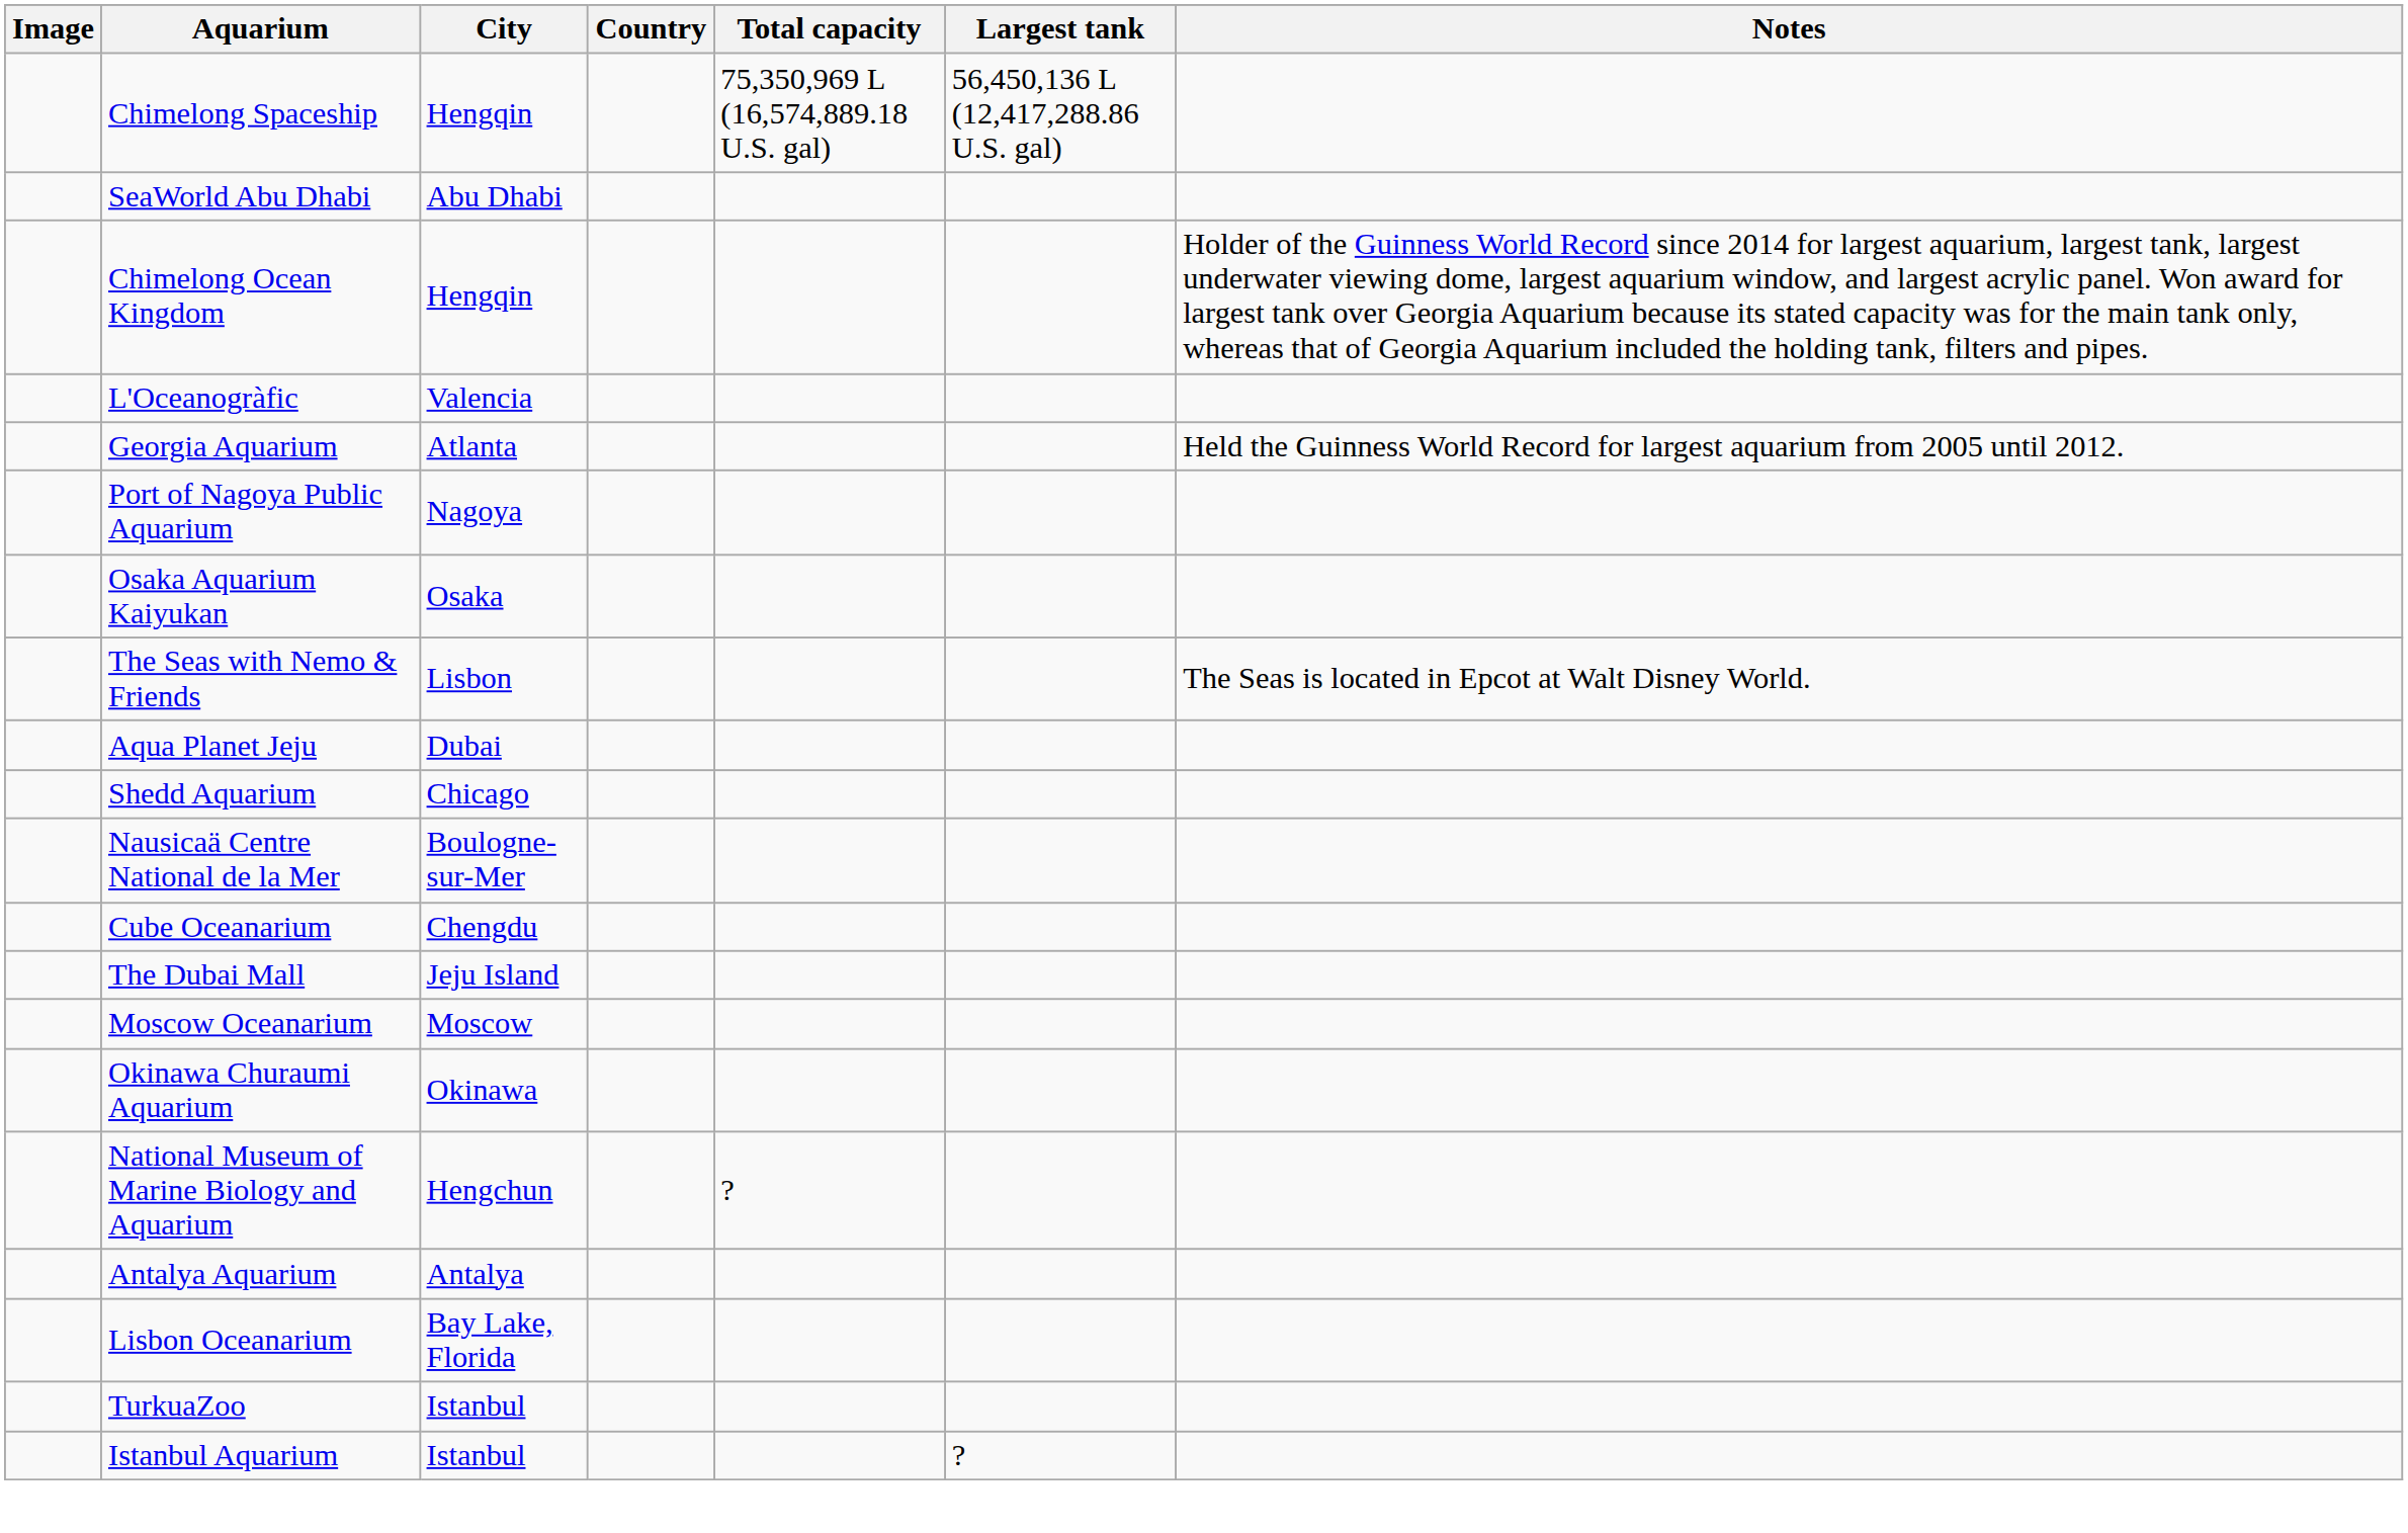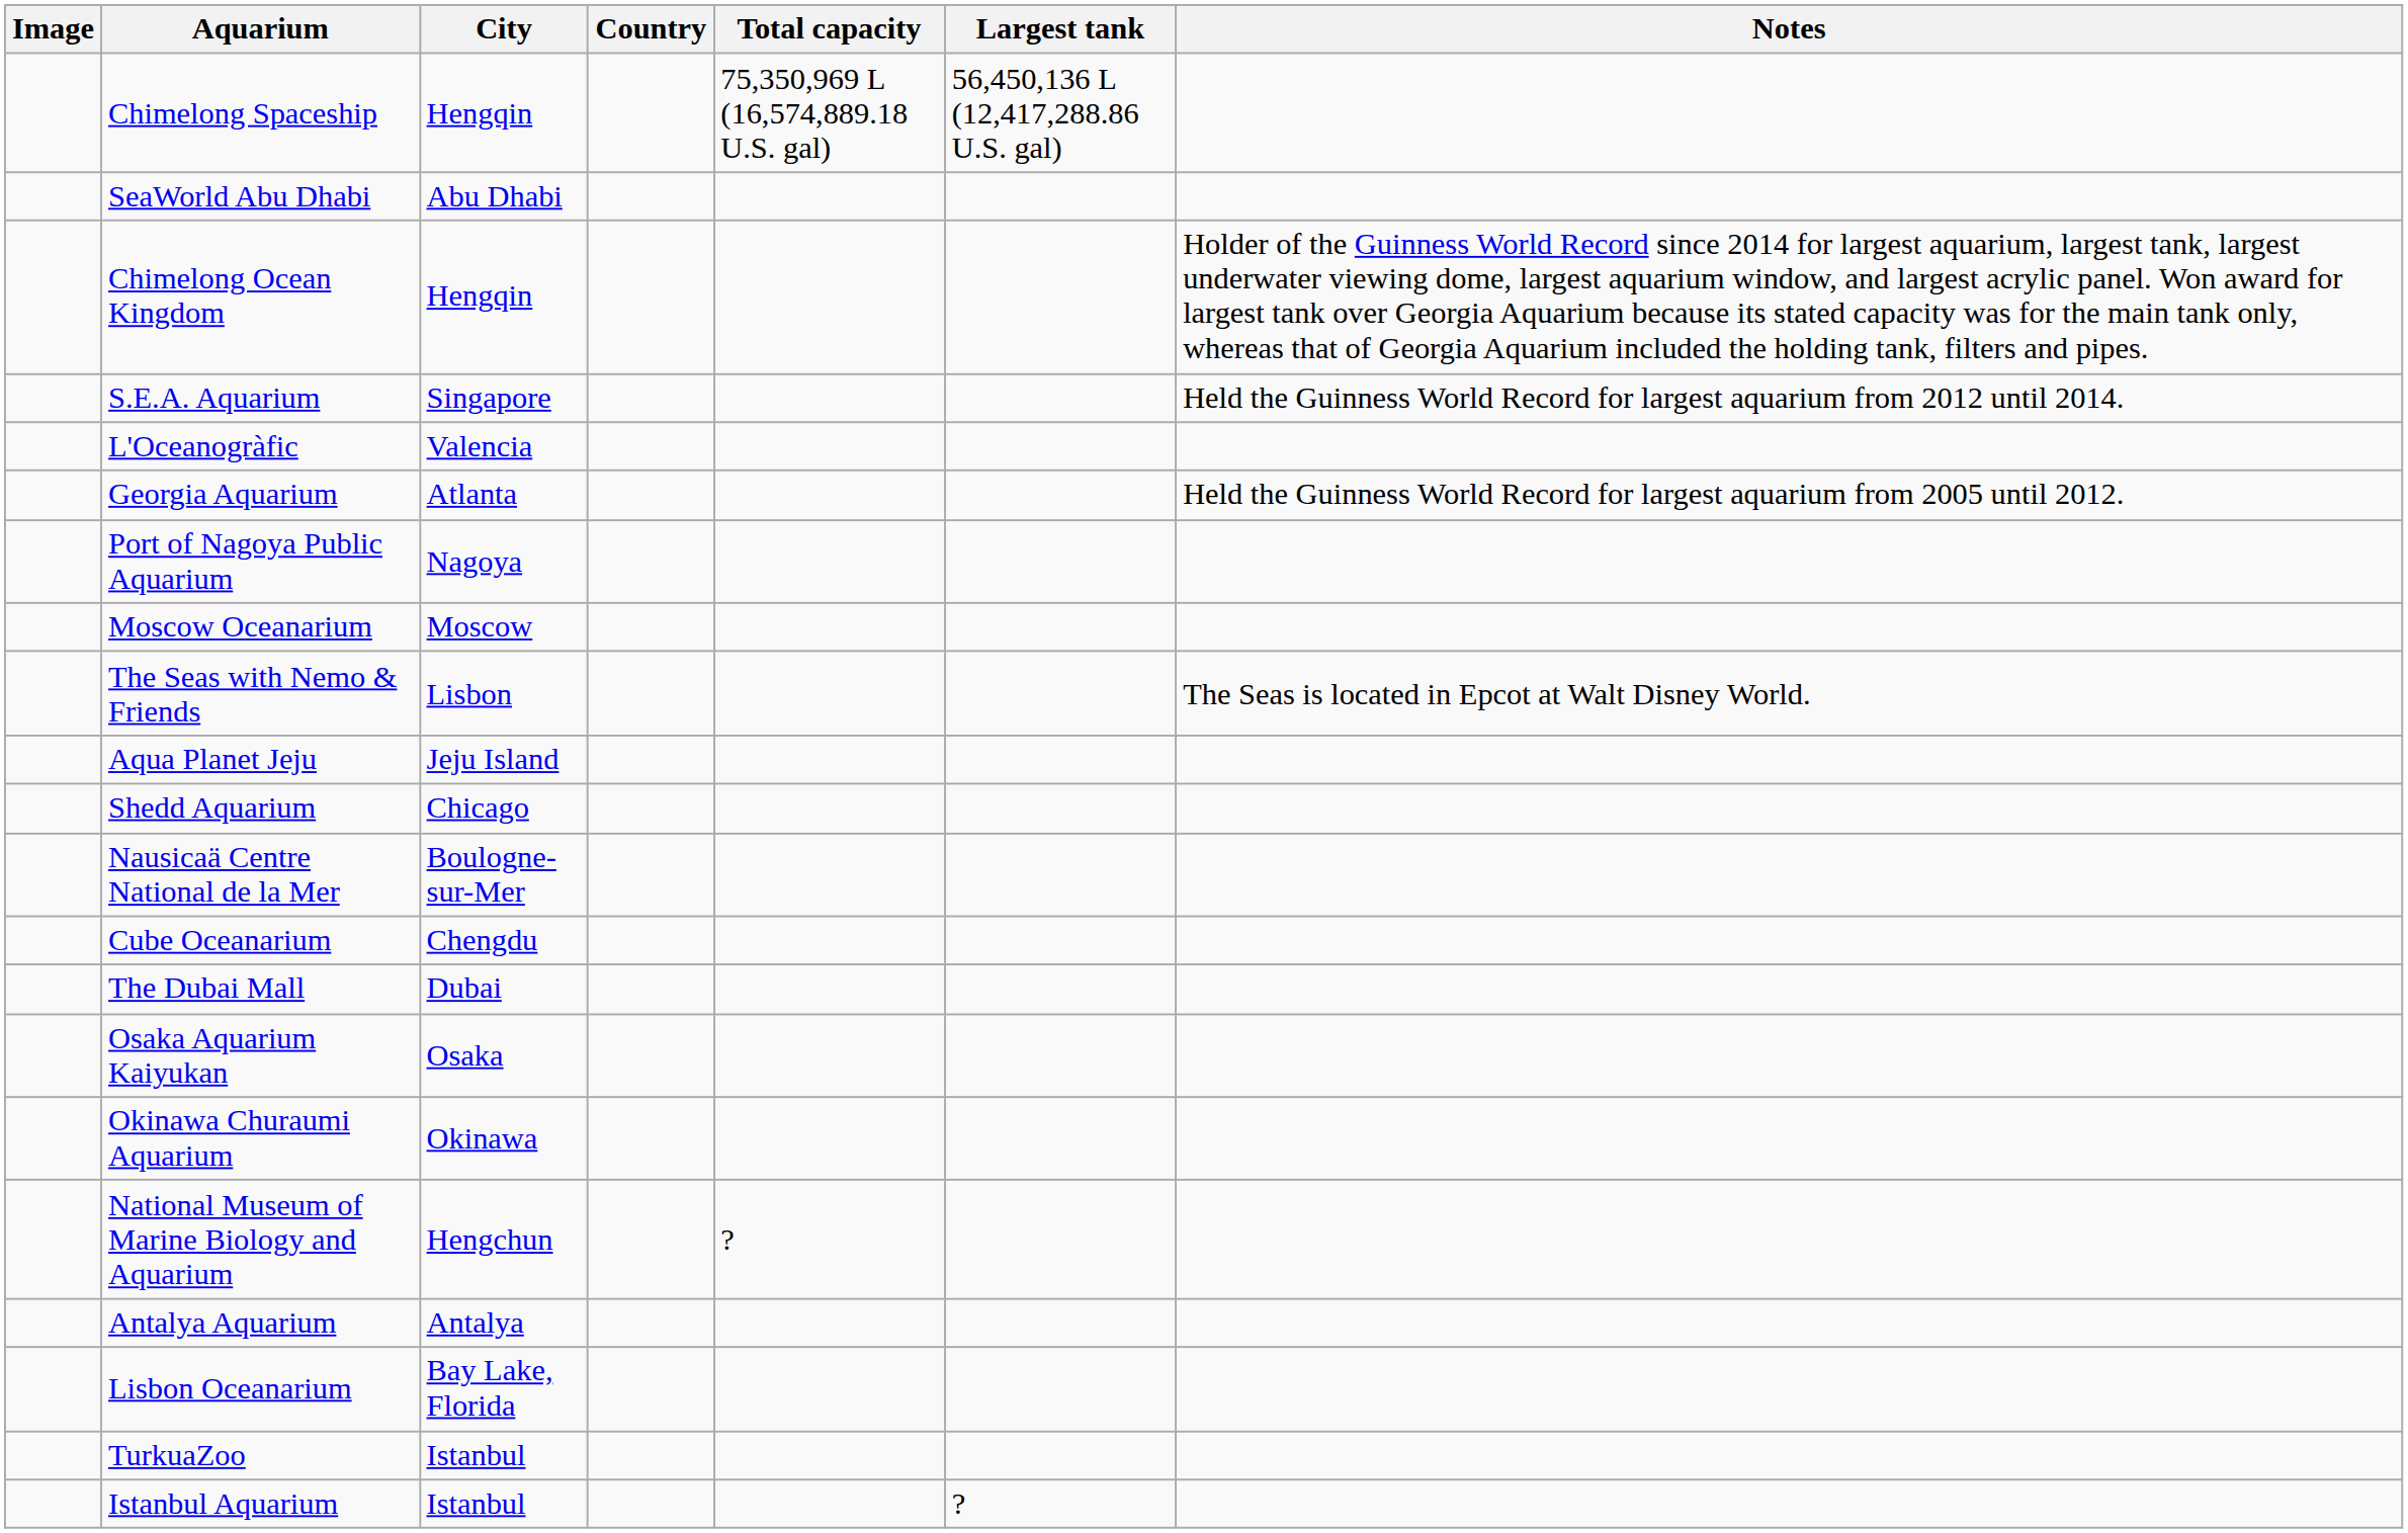+ row: S.E.A. Aquarium | Singapore | Held the Guinness World Record for largest aquarium from 2012 until 2014.
rows swapped: Moscow Oceanarium <-> Osaka Aquarium Kaiyukan
Aqua Planet Jeju | City: Dubai -> Jeju Island
The Dubai Mall | City: Jeju Island -> Dubai
